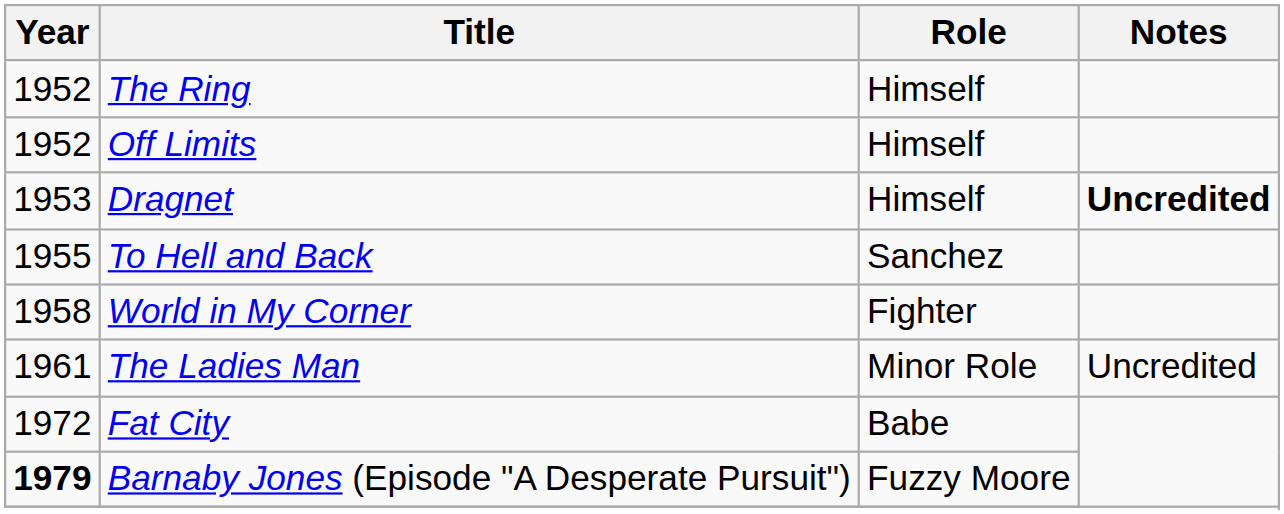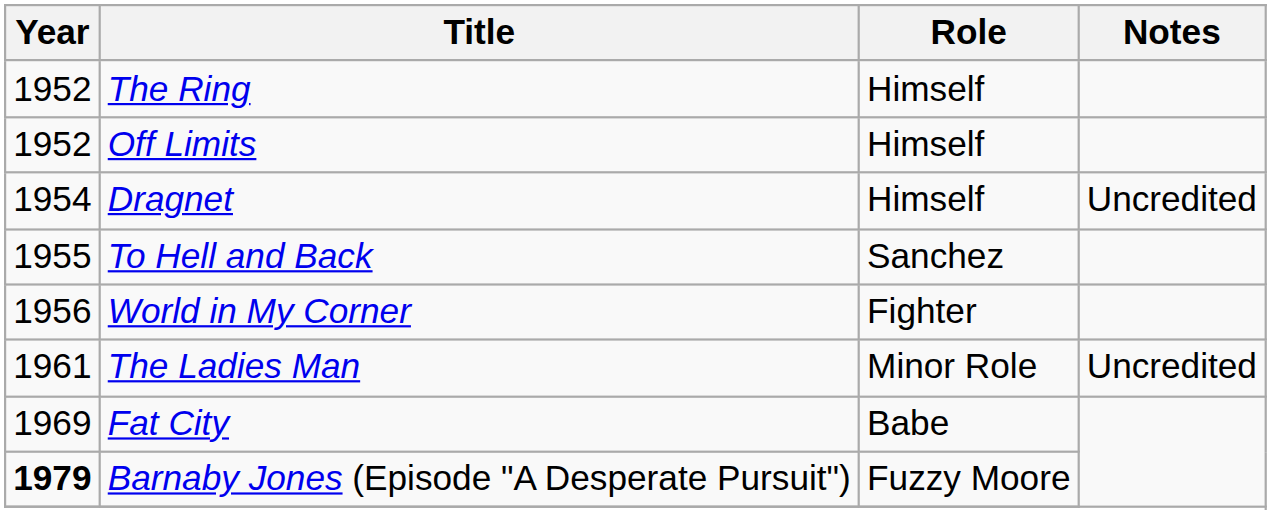Dragnet | Year: 1953 -> 1954
Dragnet | Notes: bold -> normal
World in My Corner | Year: 1958 -> 1956
Fat City | Year: 1972 -> 1969
